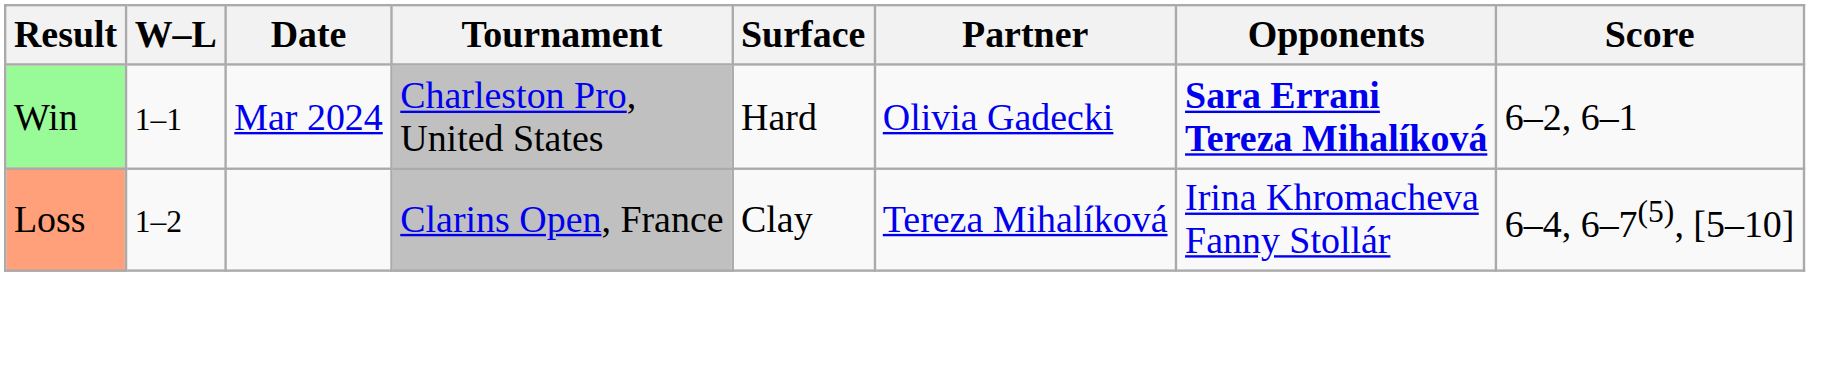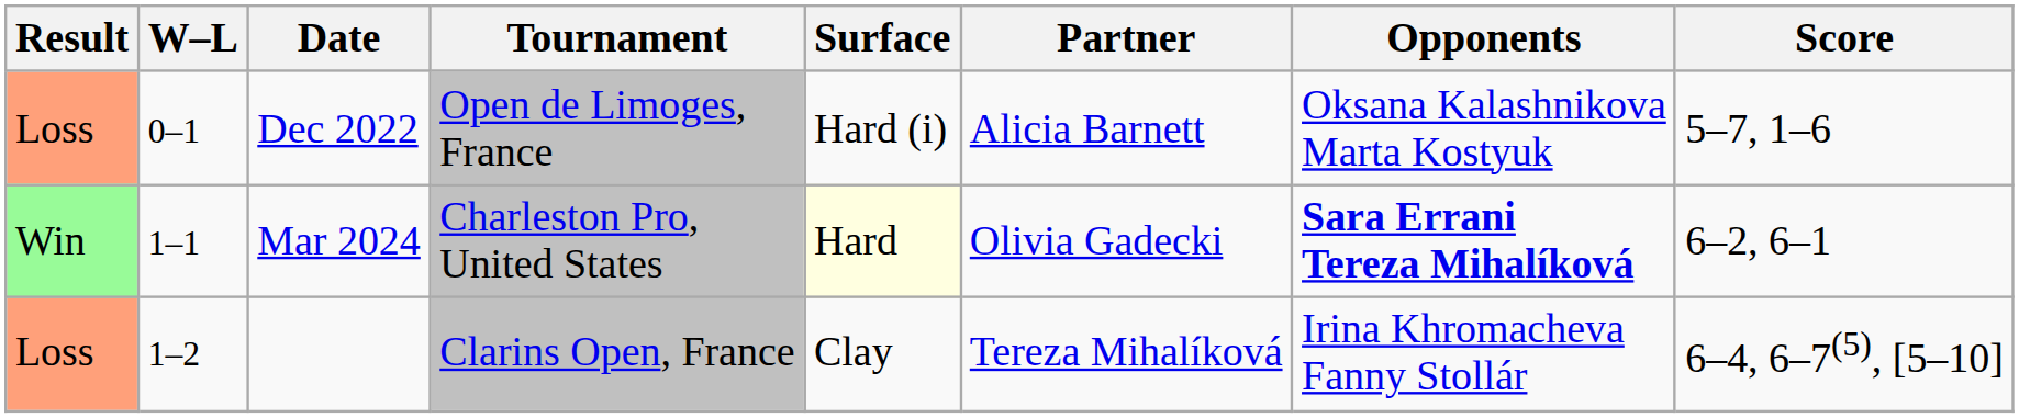+ row: Loss | 0–1 | Dec 2022 | Open de Limoges, France | Hard (i) | Alicia Barnett | Oksana Kalashnikova Marta Kostyuk | 5–7, 1–6
Mar 2024 | Surface: no background -> lightyellow background
